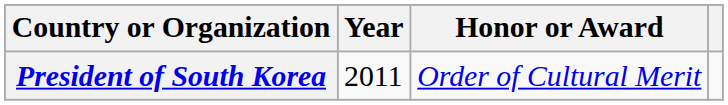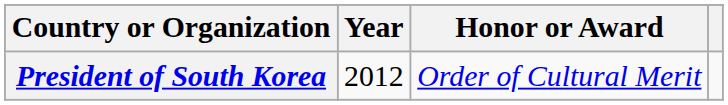President of South Korea | Year: 2011 -> 2012
